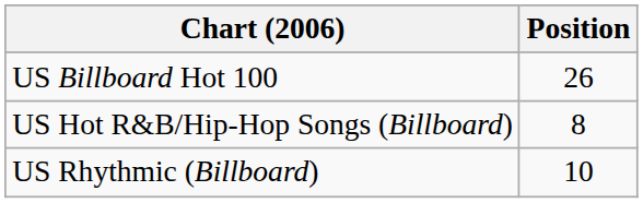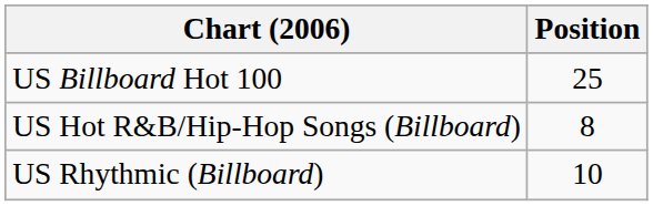US Billboard Hot 100 | Position: 26 -> 25
